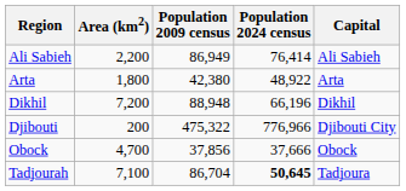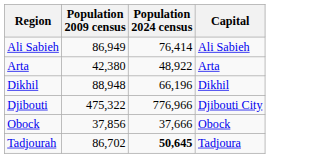- column: Area (km2) | 2,200 | 1,800 | 7,200 | 200 | 4,700 | 7,100
Tadjourah | Population 2009 census: 86,704 -> 86,702
